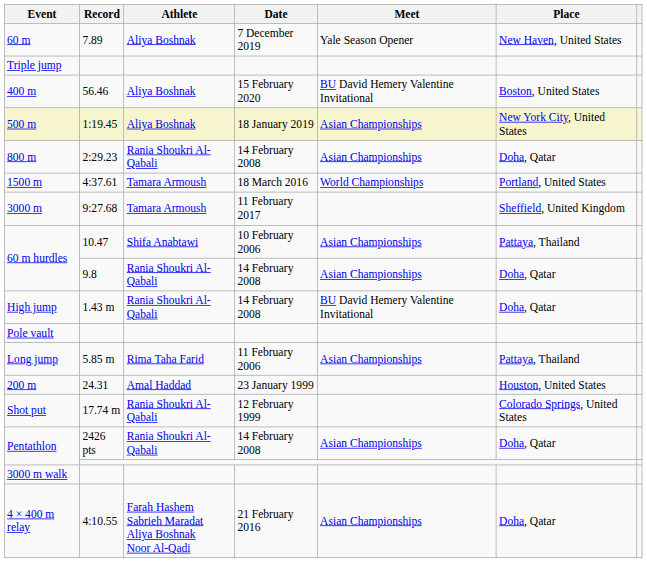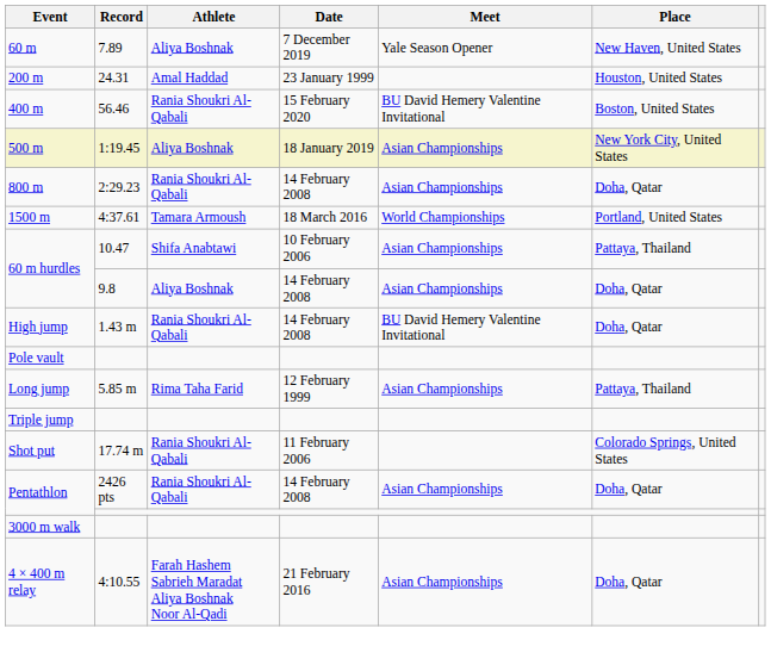rows swapped: 200 m <-> Triple jump
400 m | Athlete: Aliya Boshnak -> Rania Shoukri Al-Qabali
- row: 3000 m | 9:27.68 | Tamara Armoush | 11 February 2017 | Sheffield, United Kingdom
60 m hurdles / 9.8 | Athlete: Rania Shoukri Al-Qabali -> Aliya Boshnak
Long jump | Date: 11 February 2006 -> 12 February 1999
Shot put | Date: 12 February 1999 -> 11 February 2006
